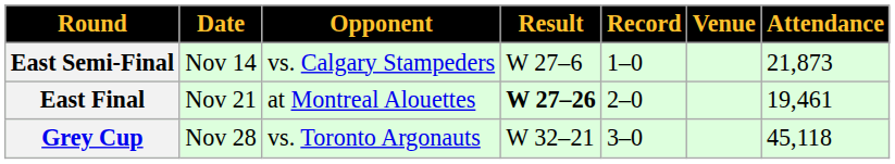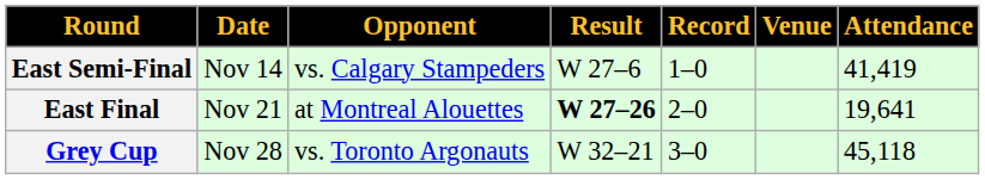East Semi-Final | Attendance: 21,873 -> 41,419
East Final | Attendance: 19,461 -> 19,641
